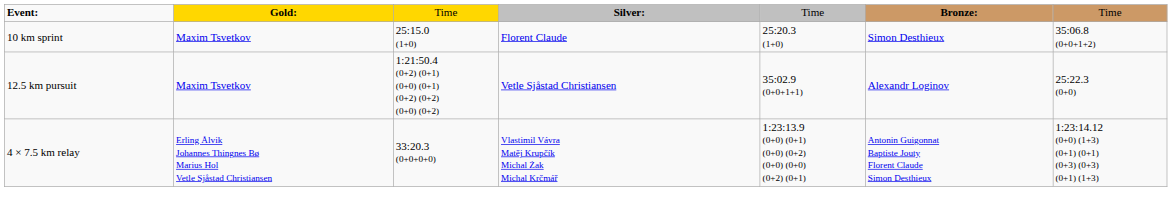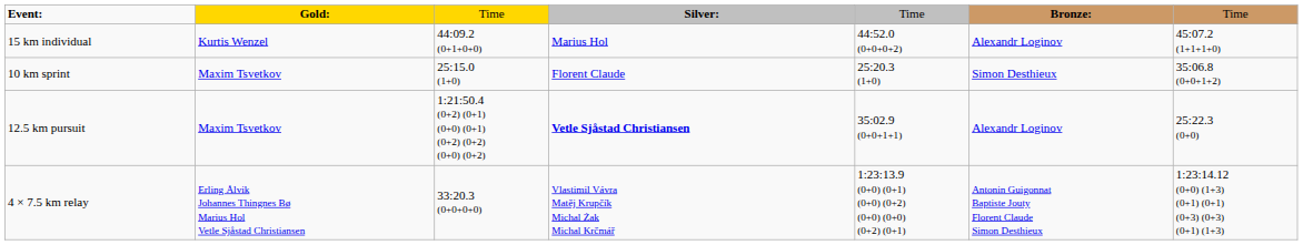+ row: 15 km individual | Kurtis Wenzel | 44:09.2 (0+1+0+0) | Marius Hol | 44:52.0 (0+0+0+2) | Alexandr Loginov | 45:07.2 (1+1+1+0)
12.5 km pursuit | column 4: normal -> bold
